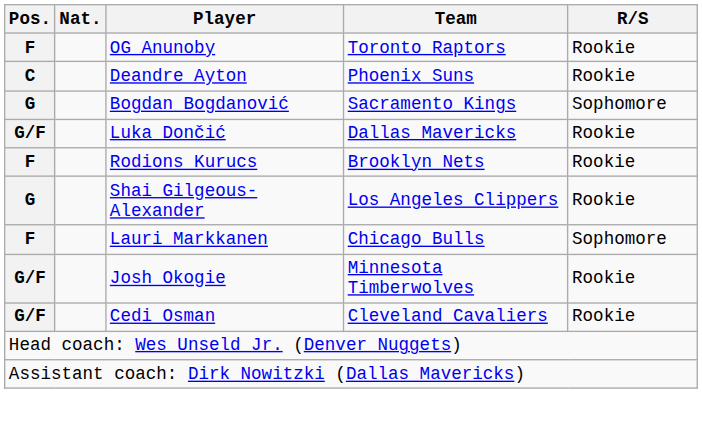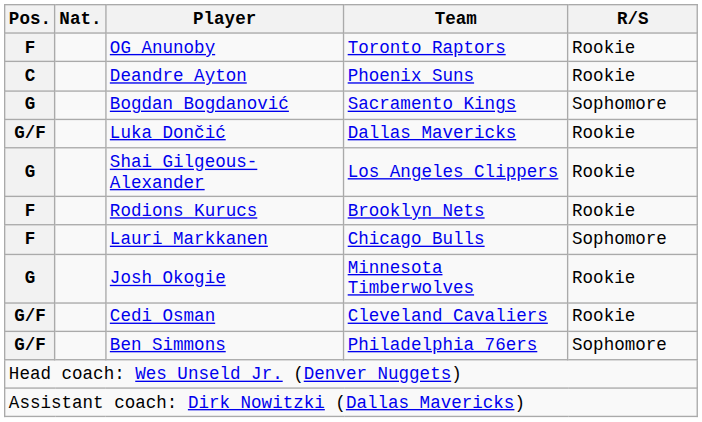rows swapped: Shai Gilgeous-Alexander <-> Rodions Kurucs
Josh Okogie | Pos.: G/F -> G
+ row: G/F | Ben Simmons | Philadelphia 76ers | Sophomore
